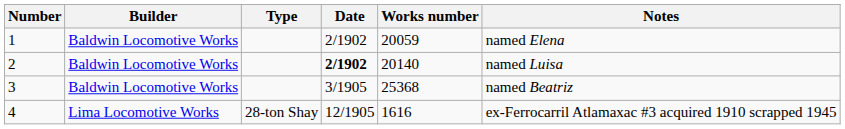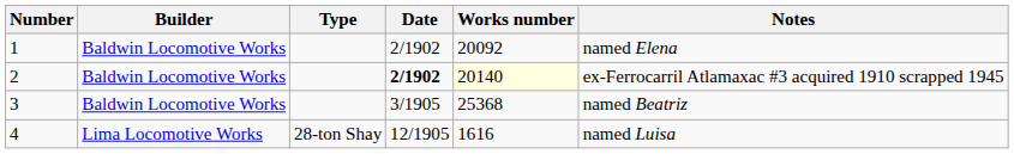1 | Works number: 20059 -> 20092
2 | Works number: no background -> lightyellow background
2 | Notes: named Luisa -> ex-Ferrocarril Atlamaxac #3 acquired 1910 scrapped 1945
4 | Notes: ex-Ferrocarril Atlamaxac #3 acquired 1910 scrapped 1945 -> named Luisa
